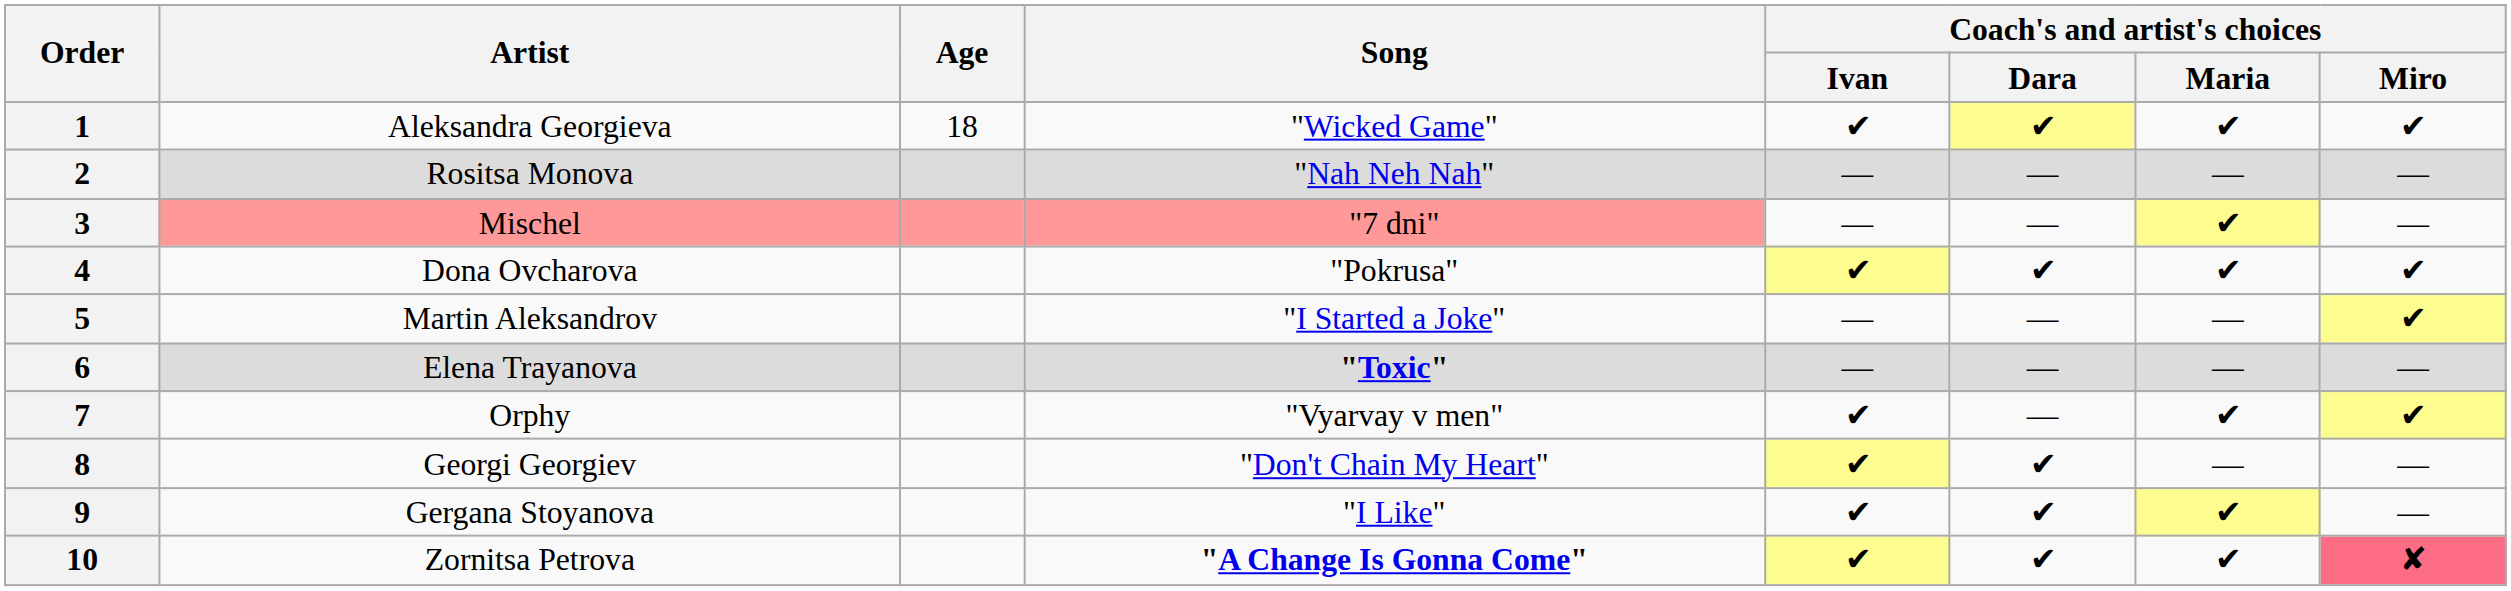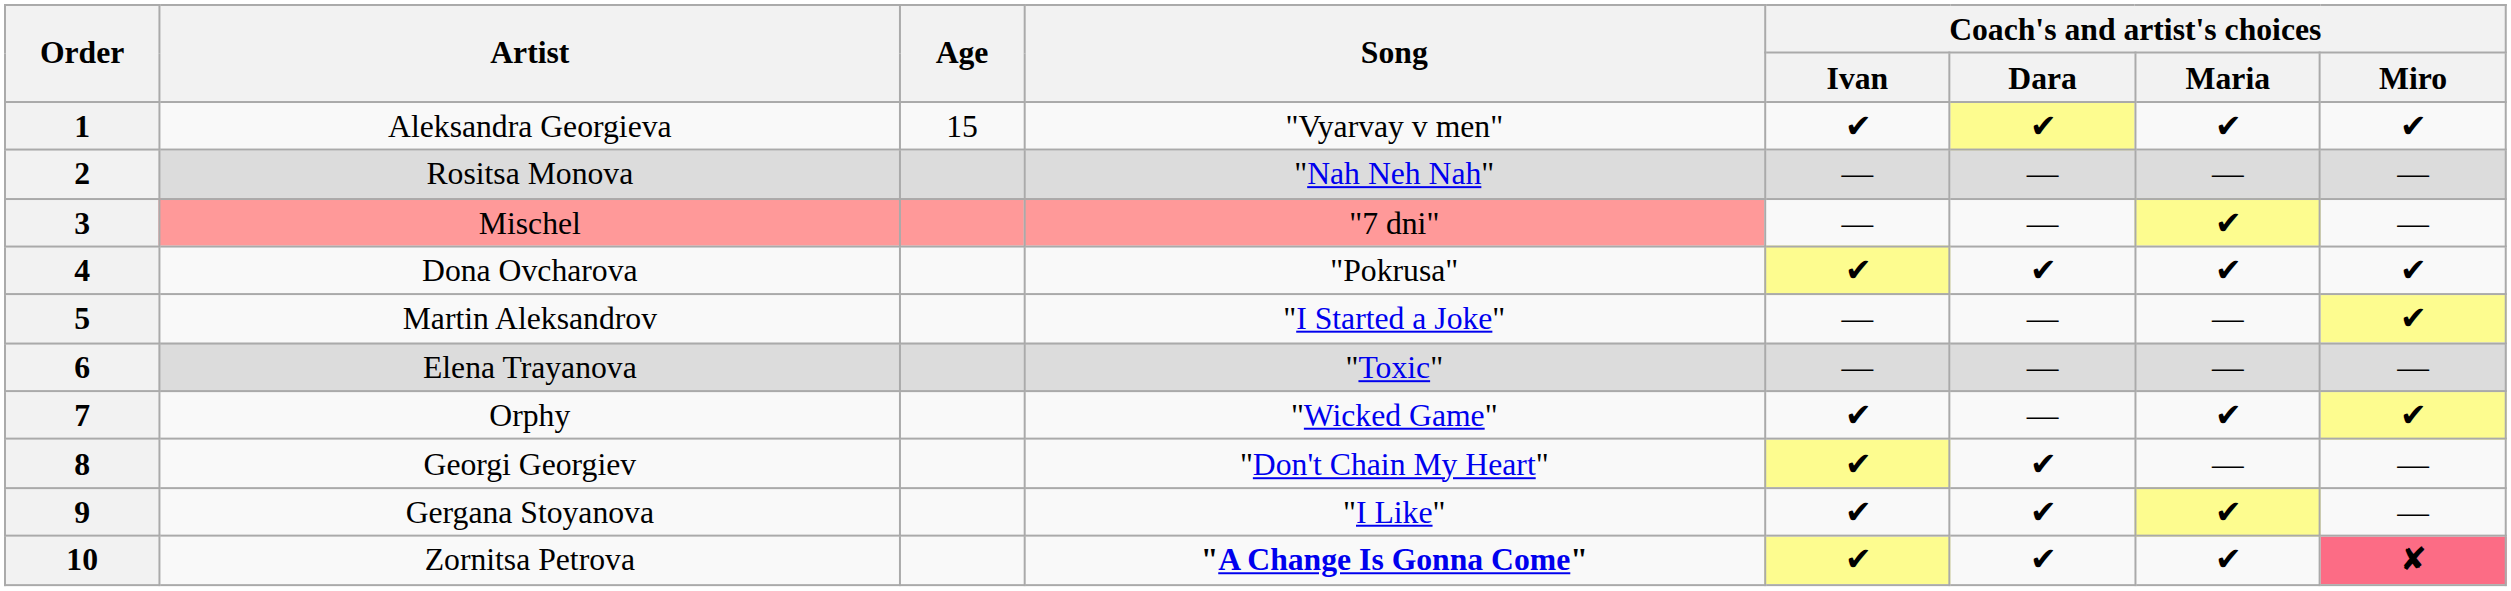1 | Age: 18 -> 15
1 | Song: "Wicked Game" -> "Vyarvay v men"
6 | Song: bold -> normal
7 | Song: "Vyarvay v men" -> "Wicked Game"
